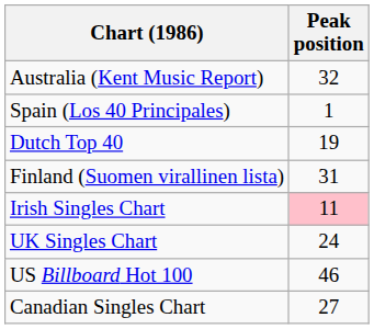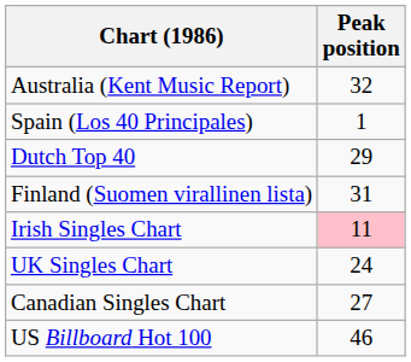Dutch Top 40 | Peak position: 19 -> 29
rows swapped: US Billboard Hot 100 <-> Canadian Singles Chart
